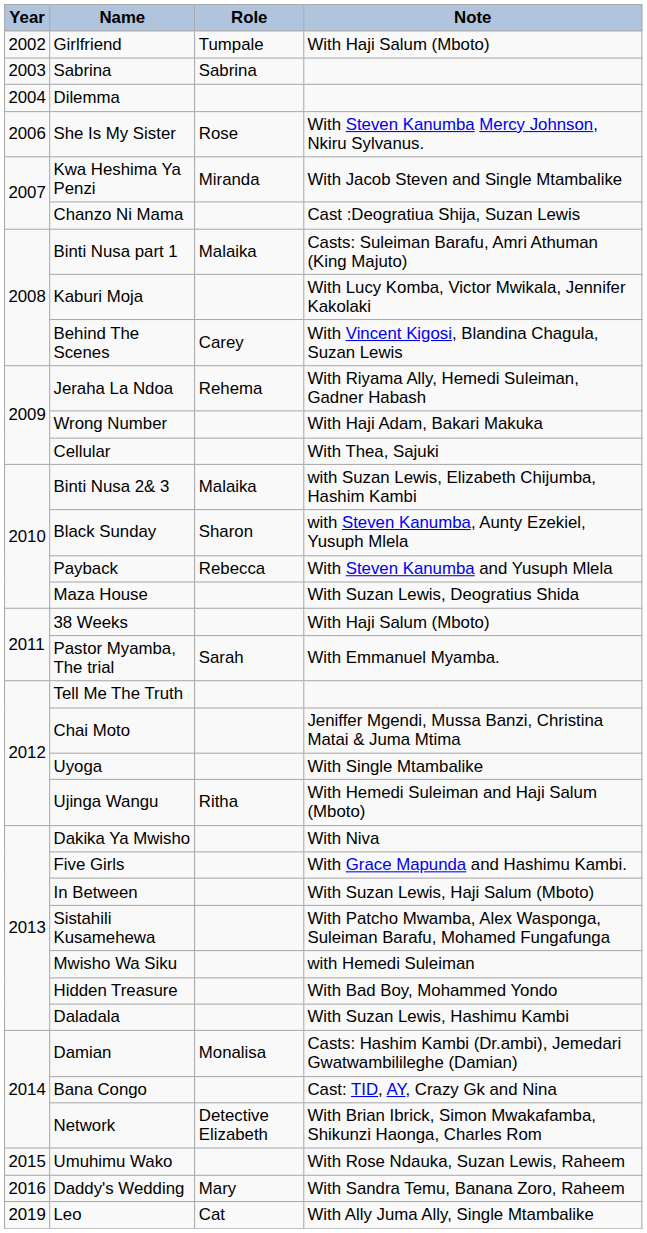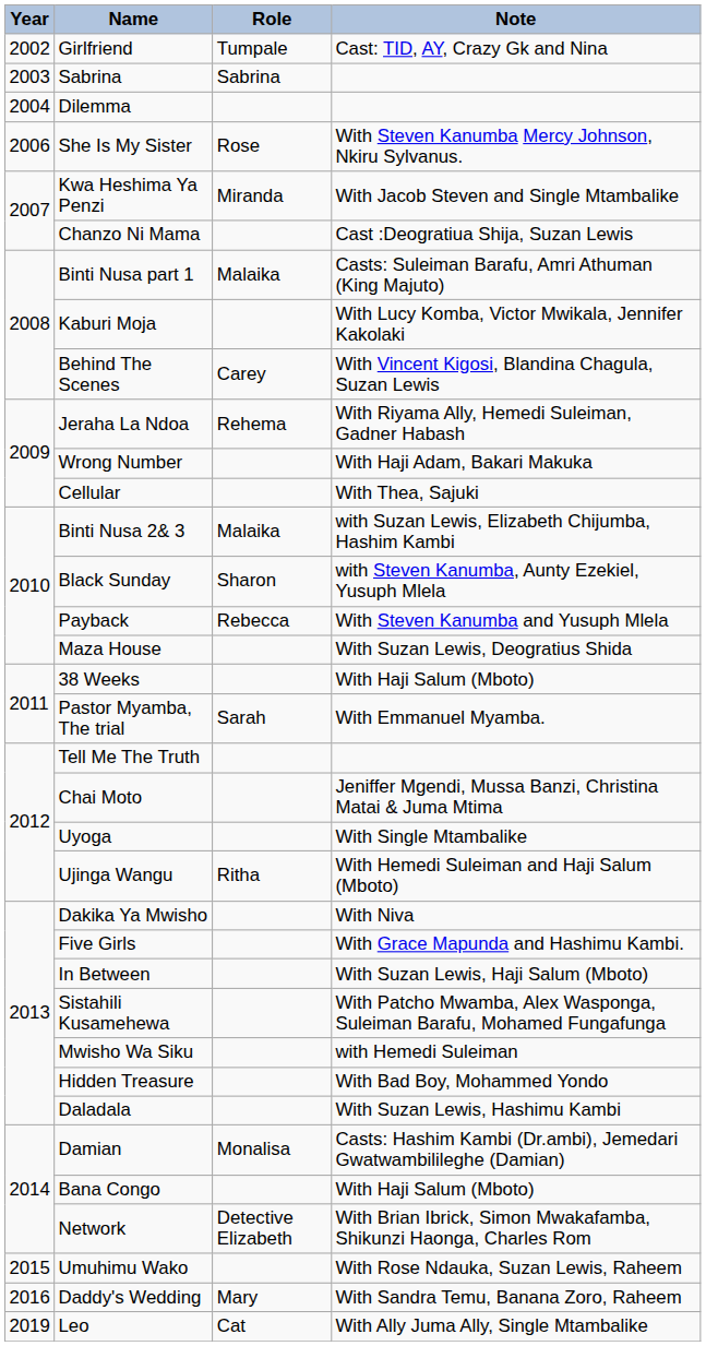Girlfriend | Note: With Haji Salum (Mboto) -> Cast: TID, AY, Crazy Gk and Nina
Bana Congo | Note: Cast: TID, AY, Crazy Gk and Nina -> With Haji Salum (Mboto)
